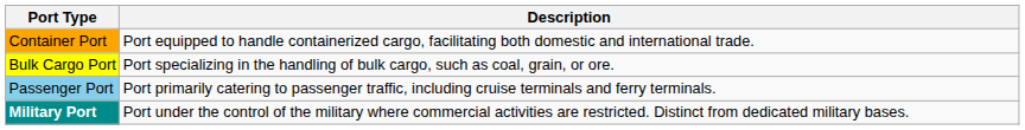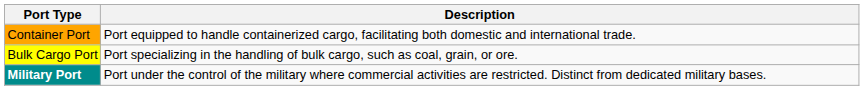- row: Passenger Port | Port primarily catering to passenger traffic, including cruise terminals and ferry terminals.
